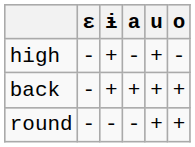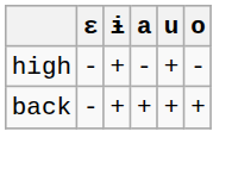- row: round | - | - | - | + | +
